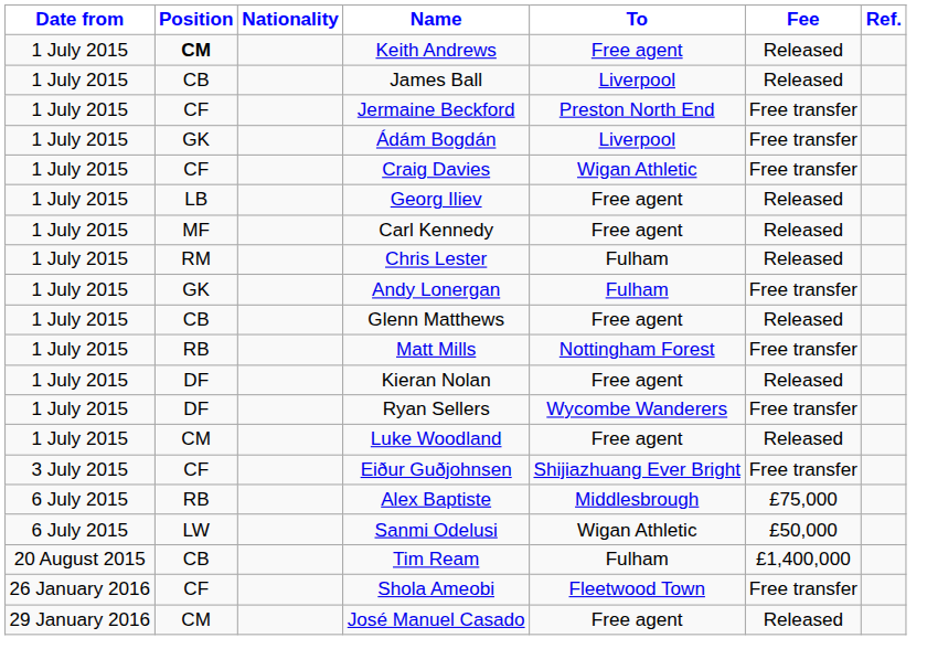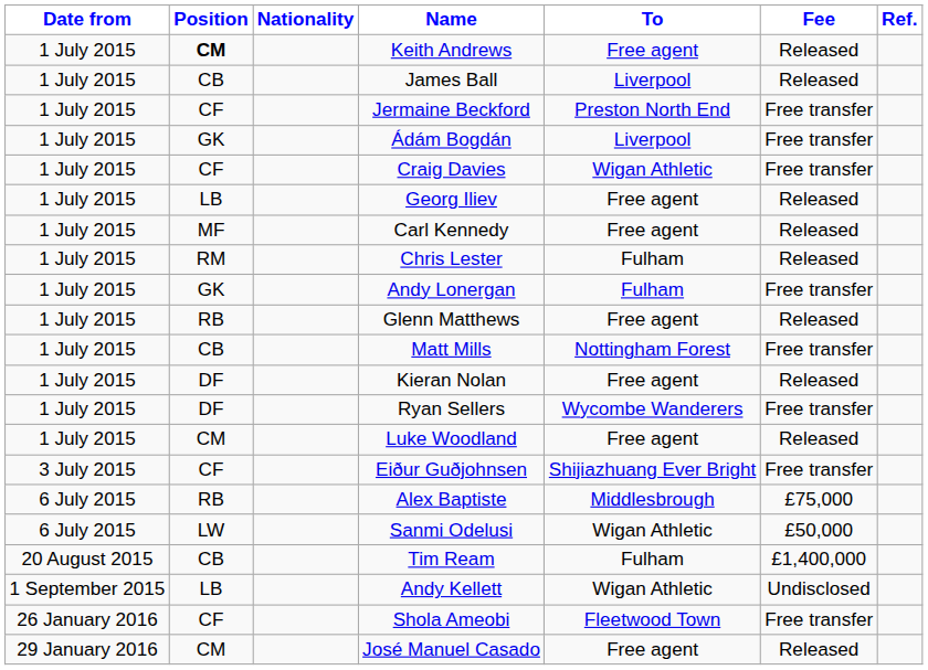Glenn Matthews | Position: CB -> RB
Matt Mills | Position: RB -> CB
+ row: 1 September 2015 | LB | Andy Kellett | Wigan Athletic | Undisclosed
